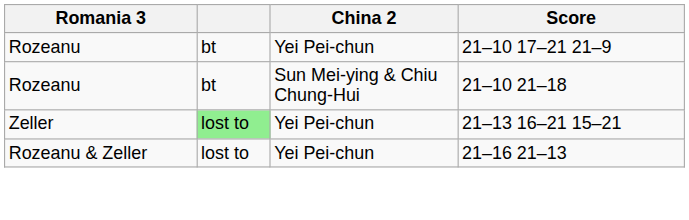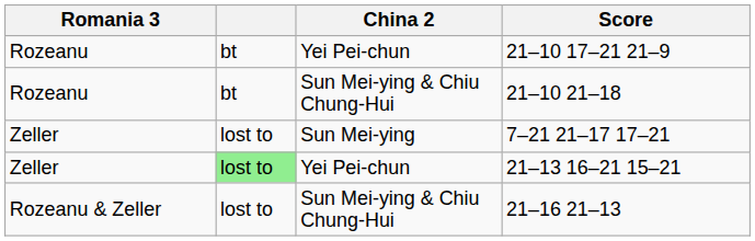+ row: Zeller | lost to | Sun Mei-ying | 7–21 21–17 17–21
21–16 21–13 | China 2: Yei Pei-chun -> Sun Mei-ying & Chiu Chung-Hui
